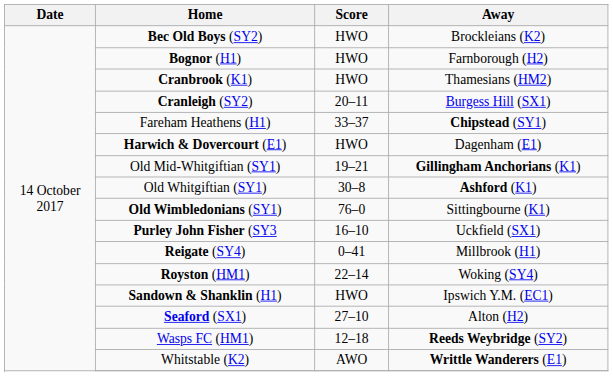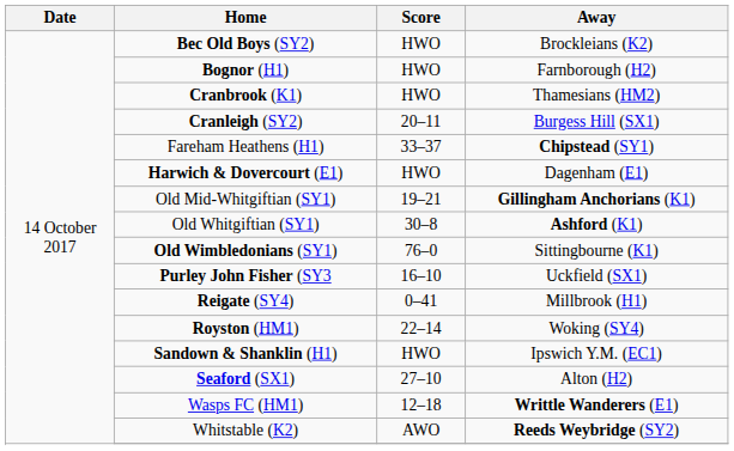Wasps FC (HM1) | Away: Reeds Weybridge (SY2) -> Writtle Wanderers (E1)
Whitstable (K2) | Away: Writtle Wanderers (E1) -> Reeds Weybridge (SY2)
